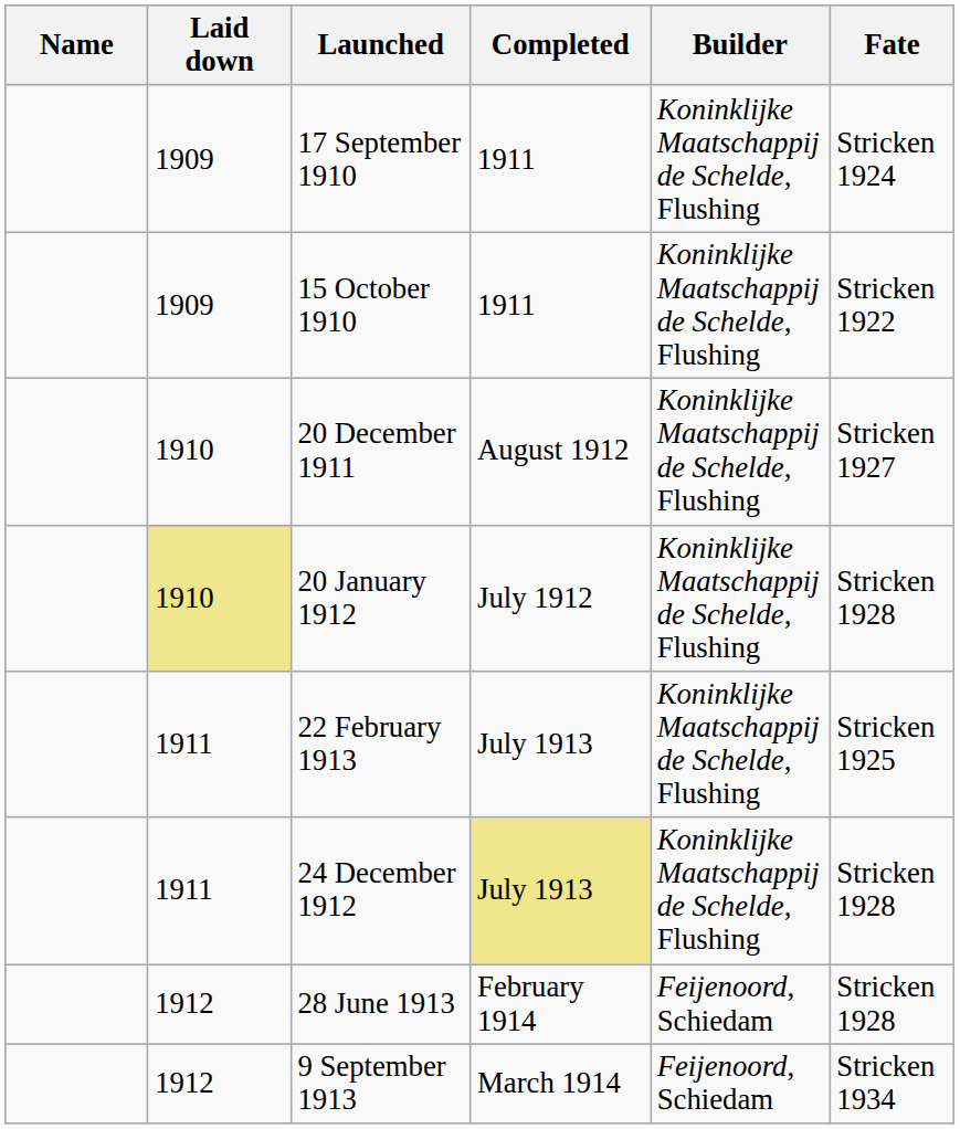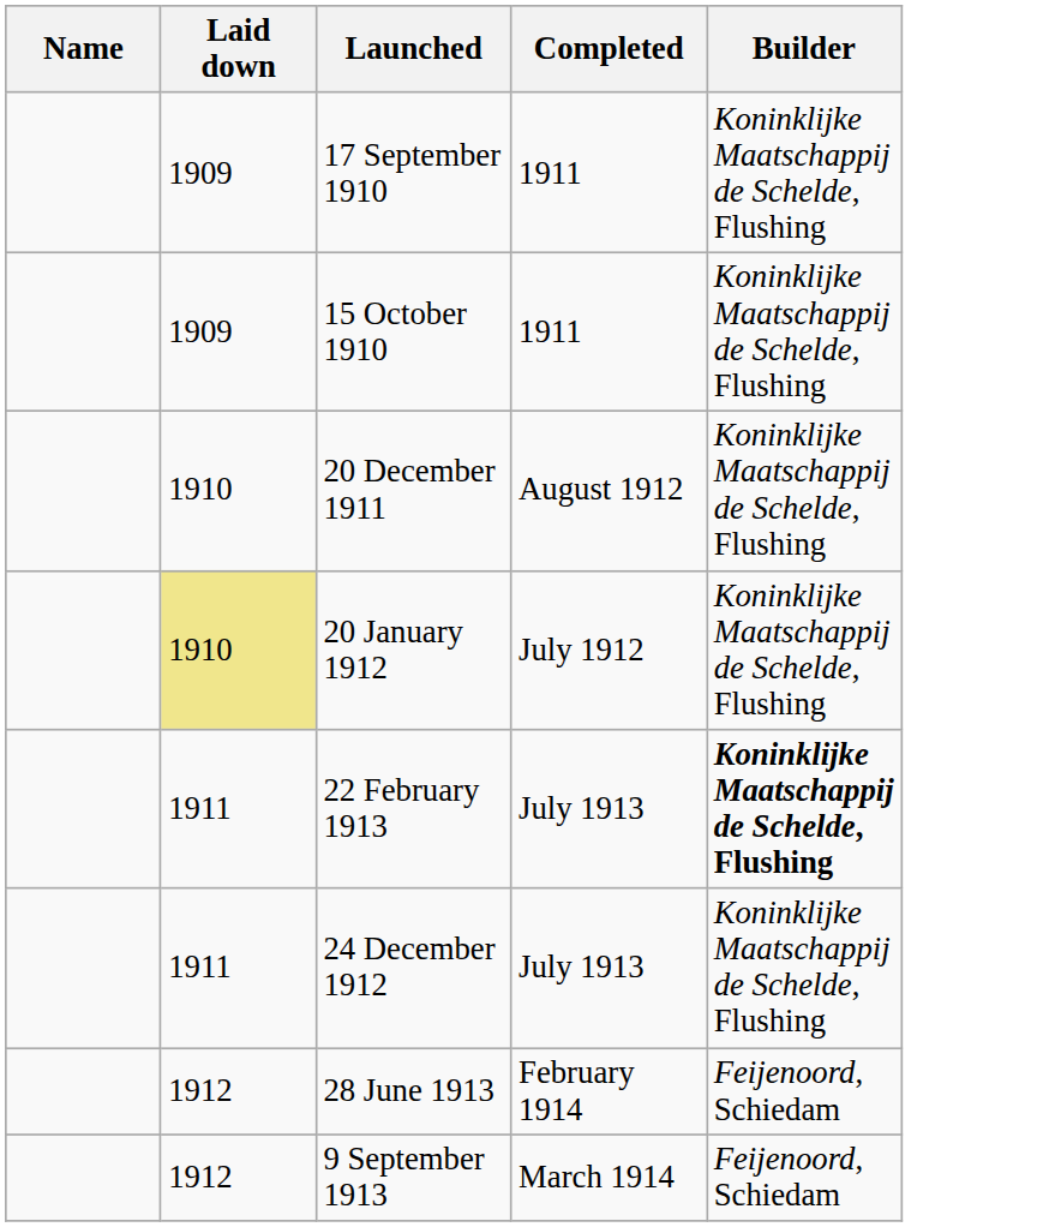- column: Fate | Stricken 1924 | Stricken 1922 | Stricken 1927 | Stricken 1928 | Stricken 1925 | Stricken 1928 | Stricken 1928 | Stricken 1934
22 February 1913 | Builder: normal -> bold
24 December 1912 | Completed: khaki background -> no background
